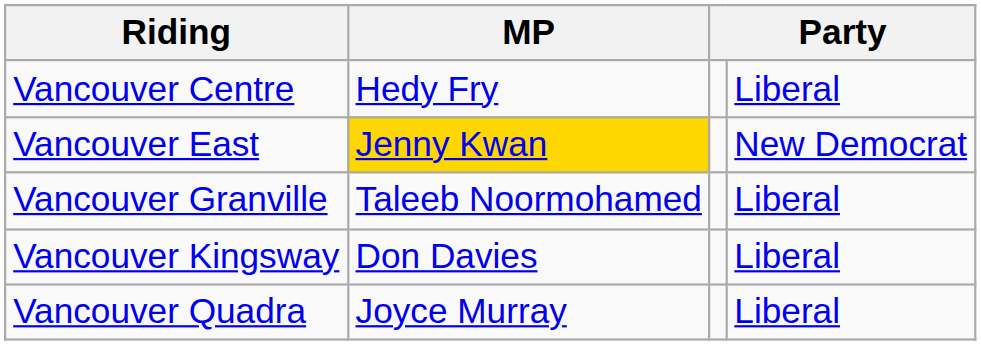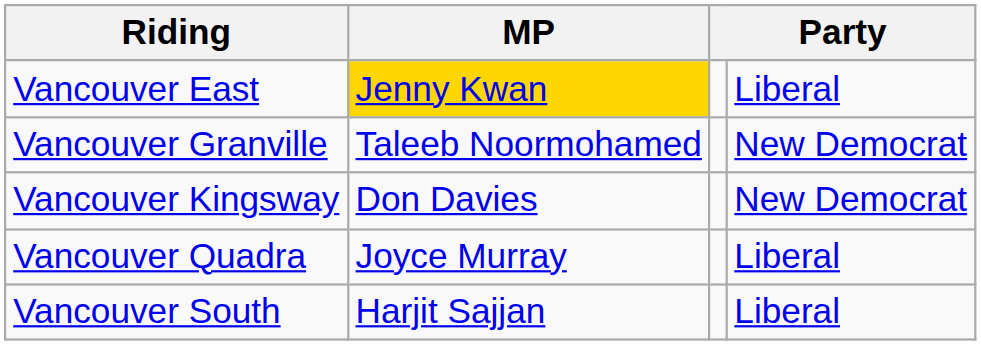- row: Vancouver Centre | Hedy Fry | Liberal
Vancouver East | column 4: New Democrat -> Liberal
Vancouver Granville | column 4: Liberal -> New Democrat
Vancouver Kingsway | column 4: Liberal -> New Democrat
+ row: Vancouver South | Harjit Sajjan | Liberal
